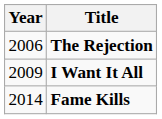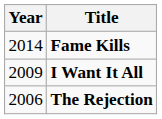rows swapped: The Rejection <-> Fame Kills
